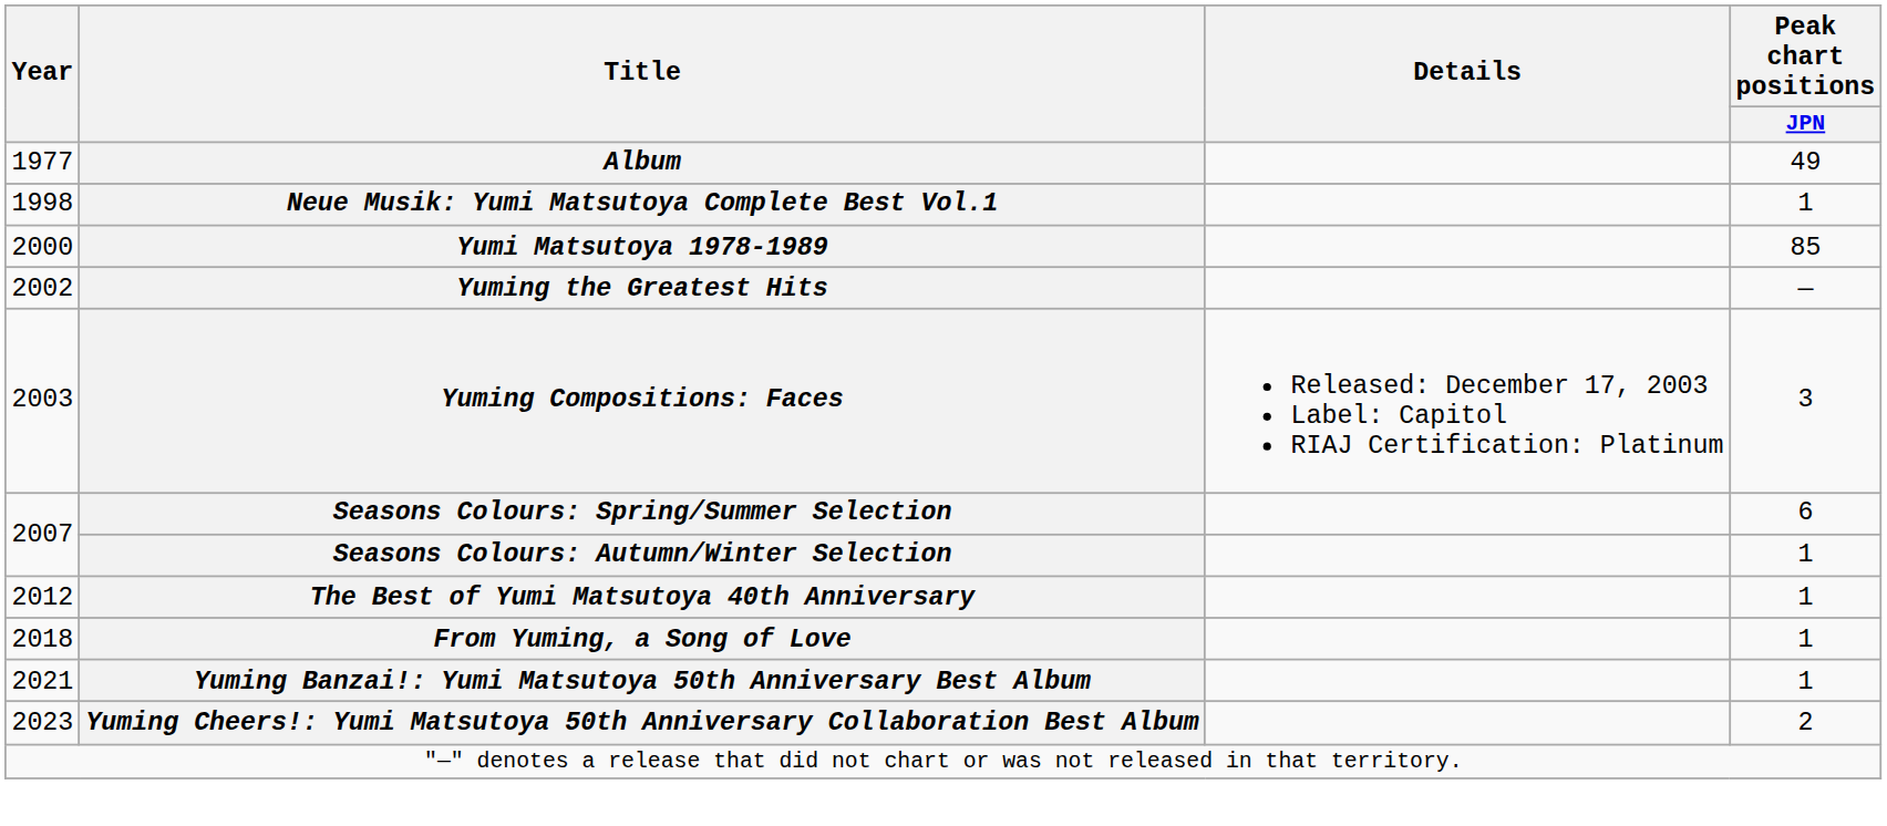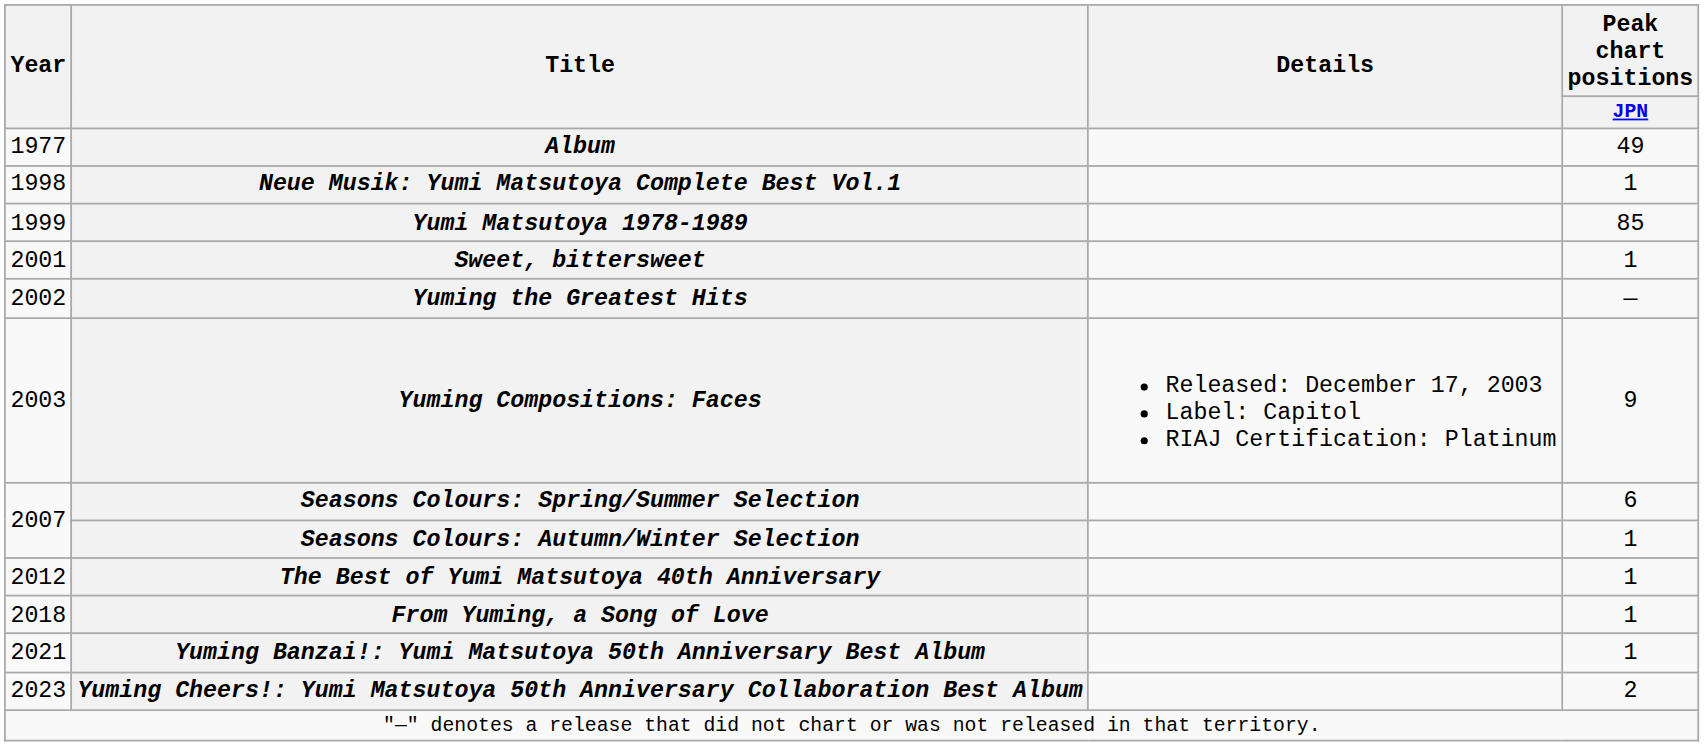Yumi Matsutoya 1978-1989 | Year: 2000 -> 1999
+ row: 2001 | Sweet, bittersweet | 1
Yuming Compositions: Faces | Peak chart positions / JPN: 3 -> 9
